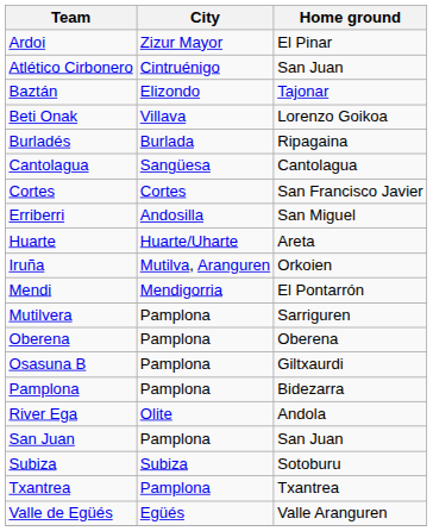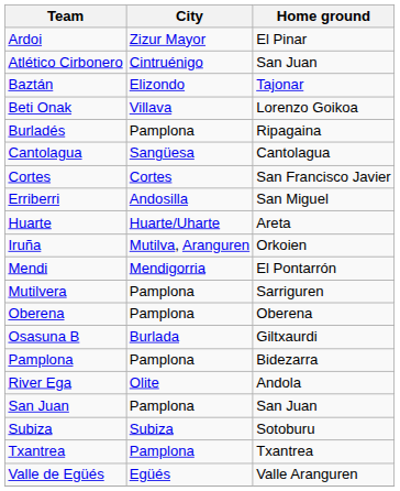Burladés | City: Burlada -> Pamplona
Osasuna B | City: Pamplona -> Burlada
